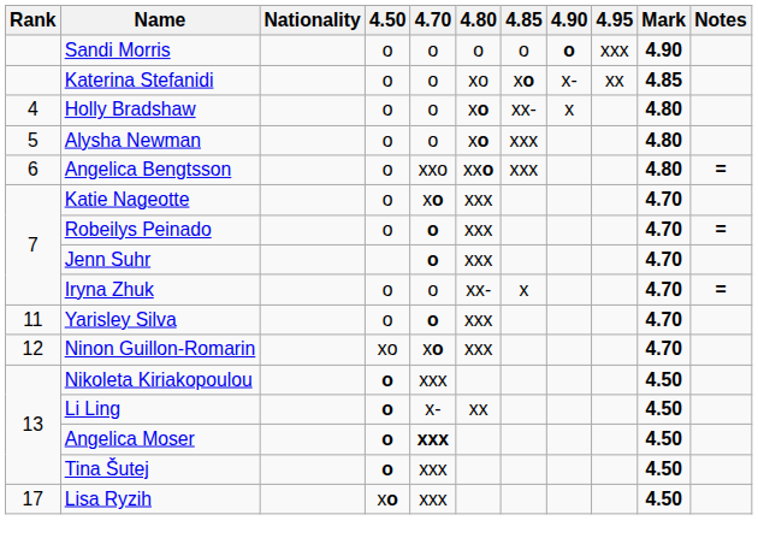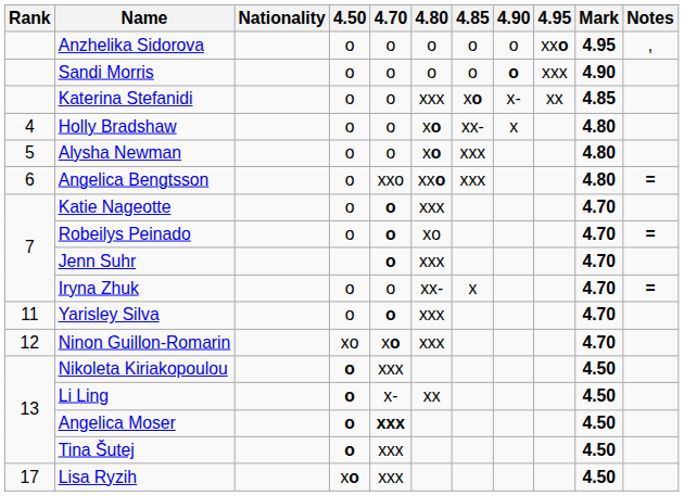+ row: Anzhelika Sidorova | o | o | o | o | o | xxo | 4.95 | ,
Katerina Stefanidi | 4.80: xo -> xxx
Katie Nageotte | 4.70: xo -> o
Robeilys Peinado | 4.80: xxx -> xo
